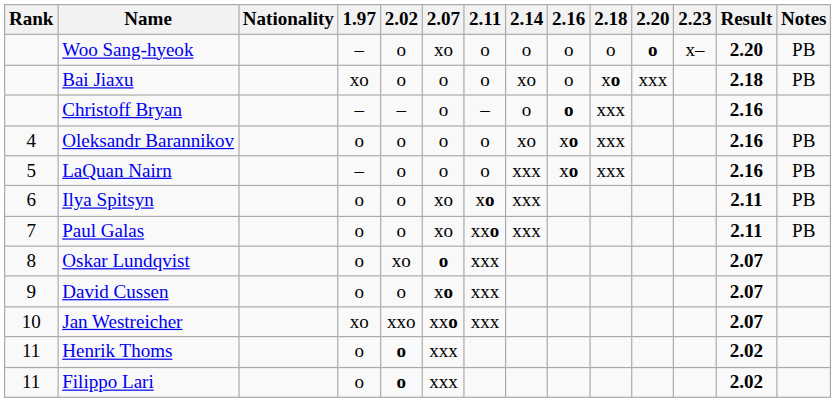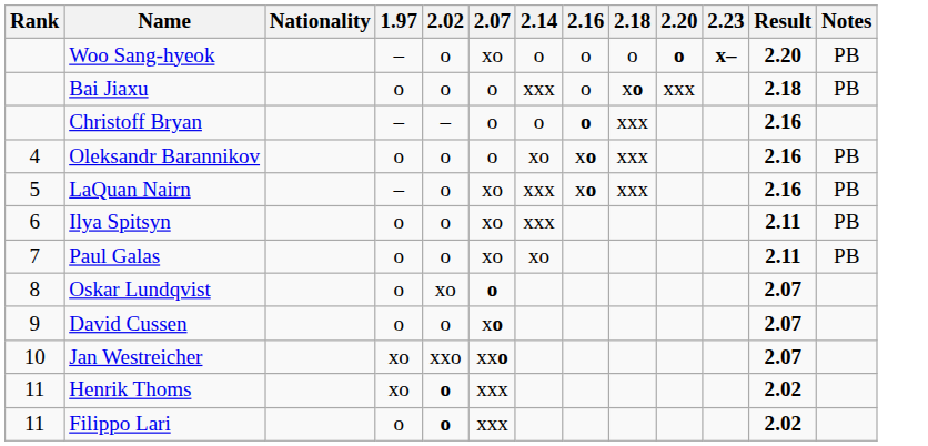- column: 2.11 | o | o | – | o | o | xo | xxo | xxx | xxx | xxx
Woo Sang-hyeok | 2.23: normal -> bold
Bai Jiaxu | 1.97: xo -> o
Bai Jiaxu | 2.14: xo -> xxx
LaQuan Nairn | 2.07: o -> xo
Paul Galas | 2.14: xxx -> xo
Henrik Thoms | 1.97: o -> xo
